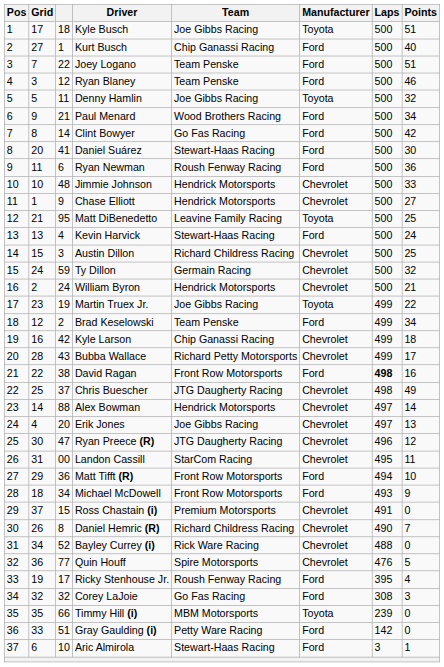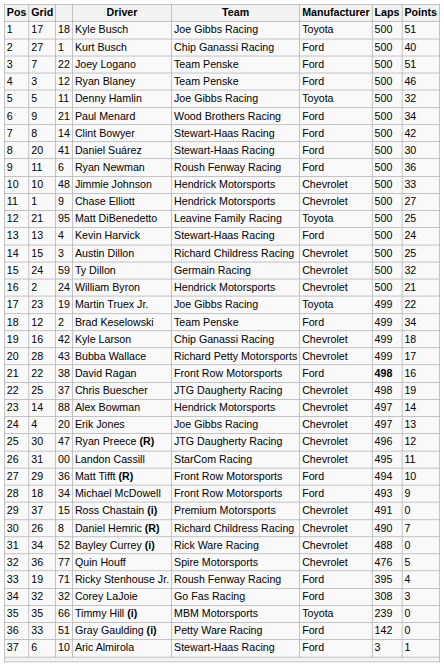Clint Bowyer | Team: Go Fas Racing -> Stewart-Haas Racing
Chris Buescher | Points: 49 -> 19
Ricky Stenhouse Jr. | column 3: 17 -> 71
